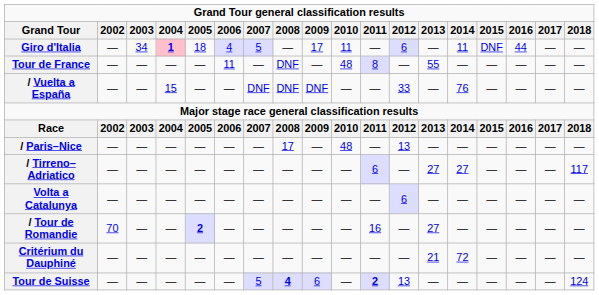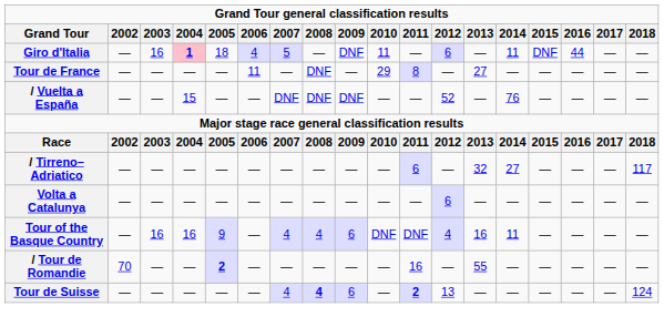Giro d'Italia | 2003: 34 -> 16
Giro d'Italia | 2009: 17 -> DNF
Tour de France | 2010: 48 -> 29
Tour de France | 2013: 55 -> 27
/ Vuelta a España | 2012: 33 -> 52
- row: / Paris–Nice | — | — | — | — | — | — | 17 | — | 48 | — | 13 | — | — | — | — | — | —
/ Tirreno–Adriatico | 2013: 27 -> 32
+ row: Tour of the Basque Country | — | 16 | 16 | 9 | — | 4 | 4 | 6 | DNF | DNF | 4 | 16 | 11 | — | — | — | —
/ Tour de Romandie | 2013: 27 -> 55
- row: Critérium du Dauphiné | — | — | — | — | — | — | — | — | — | — | — | 21 | 72 | — | — | — | —
Tour de Suisse | 2007: 5 -> 4
